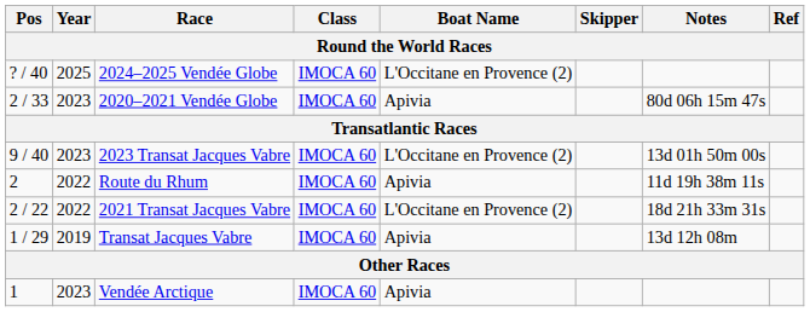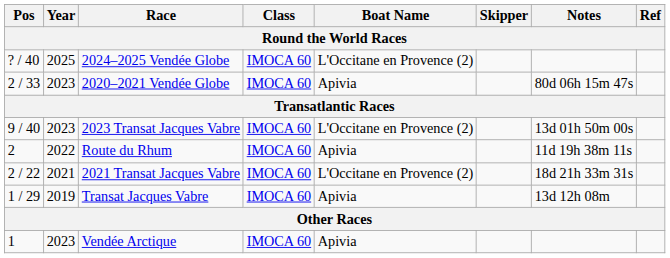2021 Transat Jacques Vabre | Year: 2022 -> 2021
